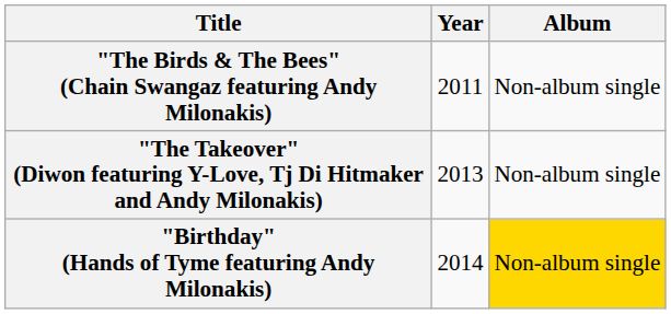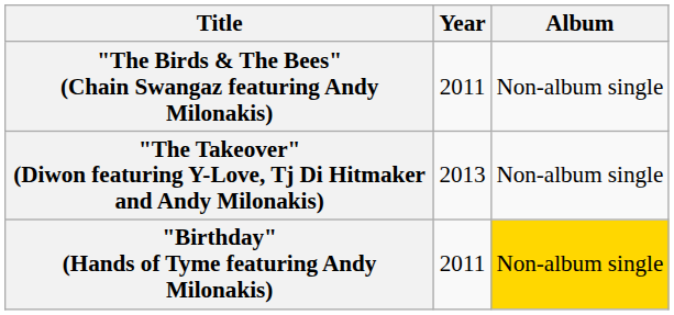"Birthday" (Hands of Tyme featuring Andy Milonakis) | Year: 2014 -> 2011
